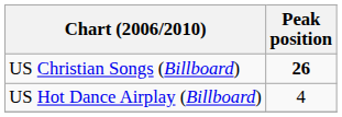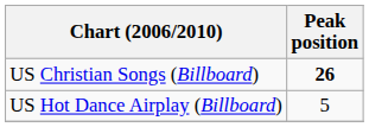US Hot Dance Airplay (Billboard) | Peak position: 4 -> 5
